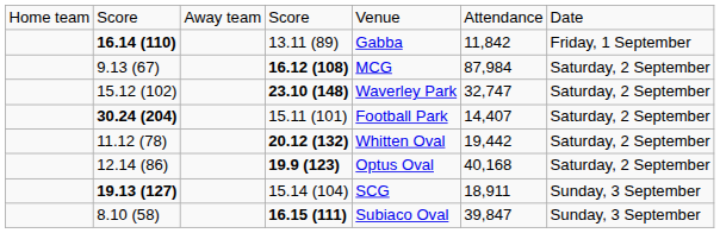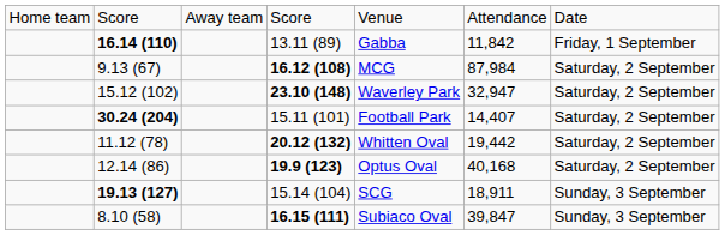15.12 (102) | column 6: 32,747 -> 32,947
